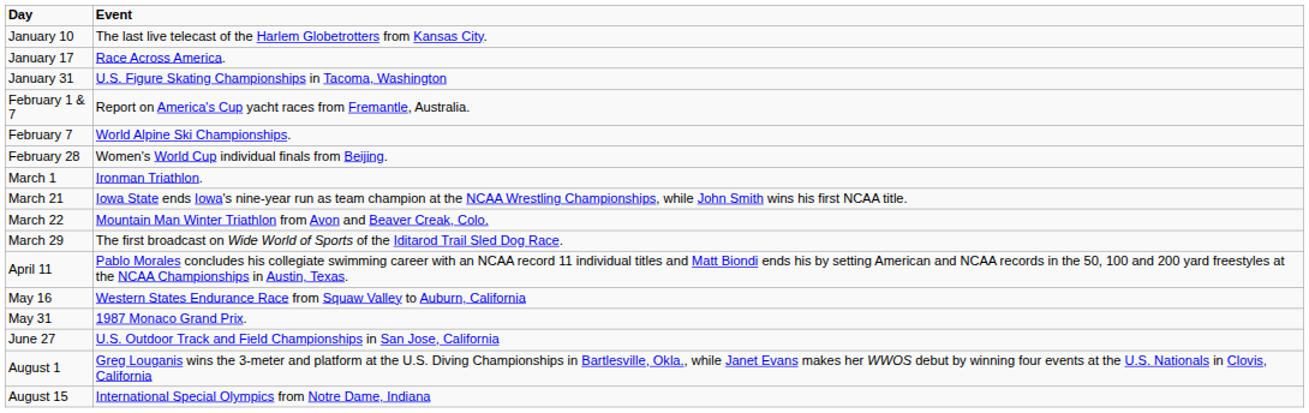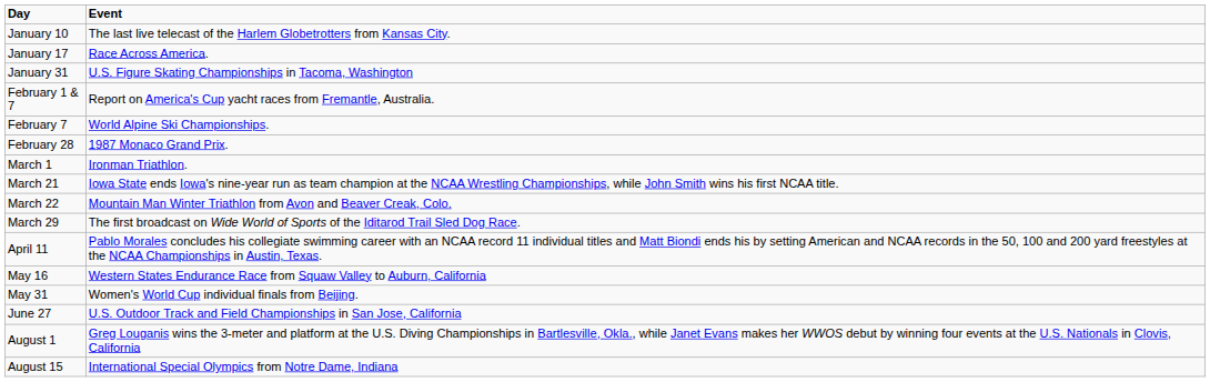February 28 | Event: Women's World Cup individual finals from Beijing. -> 1987 Monaco Grand Prix.
May 31 | Event: 1987 Monaco Grand Prix. -> Women's World Cup individual finals from Beijing.
